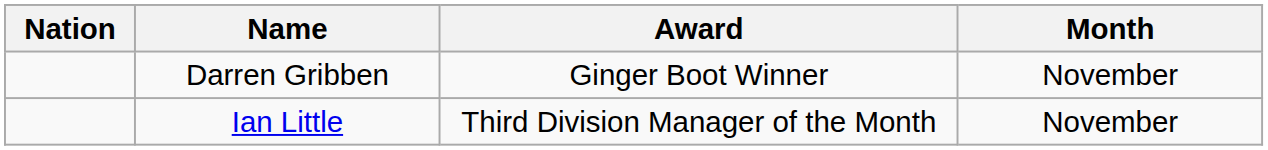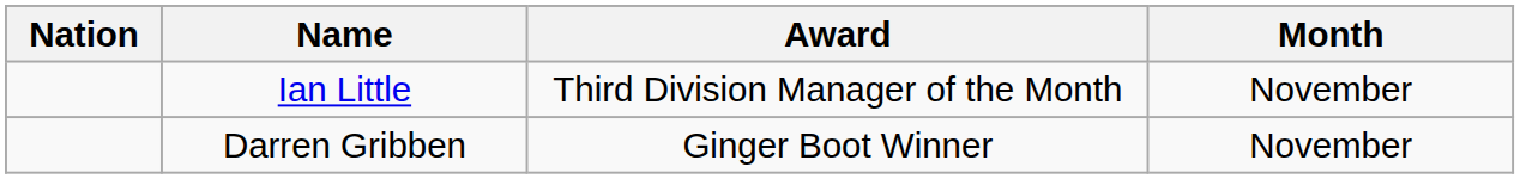rows swapped: Ian Little <-> Darren Gribben
